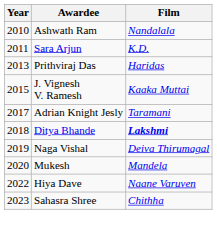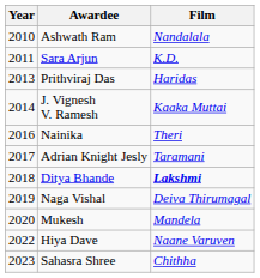J. Vignesh V. Ramesh | Year: 2015 -> 2014
+ row: 2016 | Nainika | Theri
